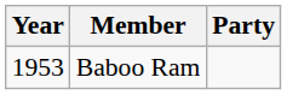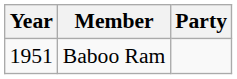Baboo Ram | Year: 1953 -> 1951
